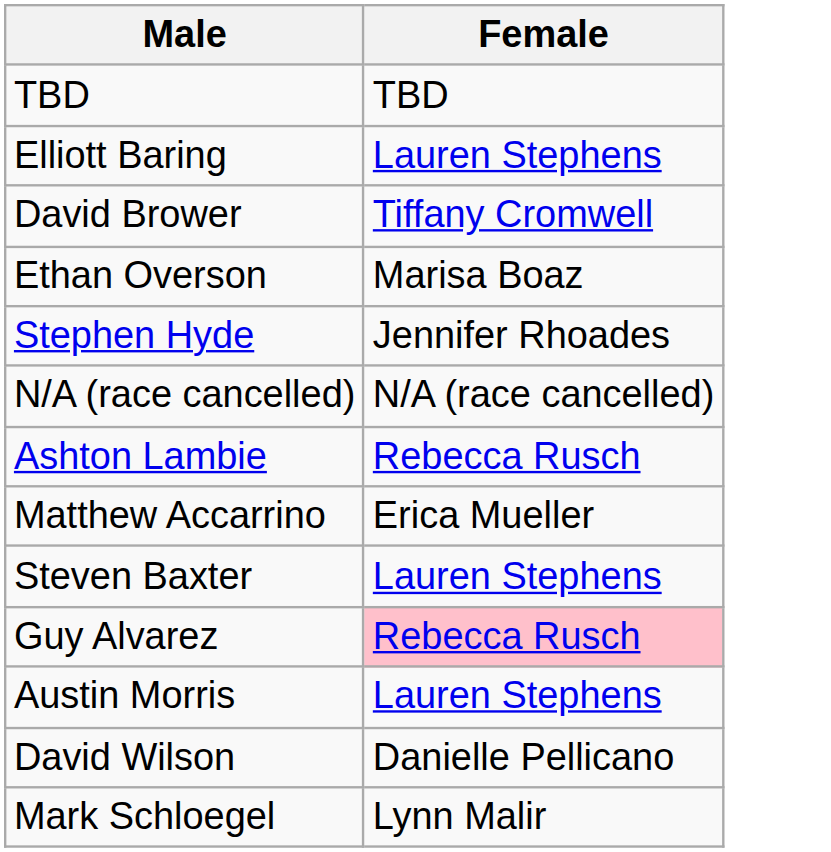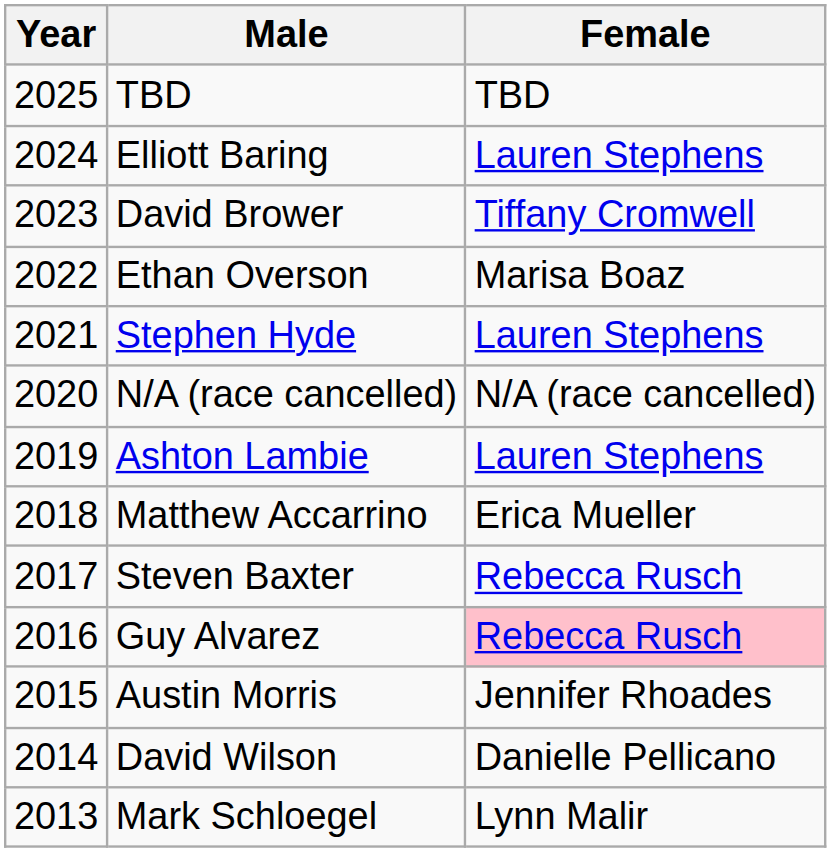+ column: Year | 2025 | 2024 | 2023 | 2022 | 2021 | 2020 | 2019 | 2018 | 2017 | 2016 | 2015 | 2014 | 2013
Stephen Hyde | Female: Jennifer Rhoades -> Lauren Stephens
Ashton Lambie | Female: Rebecca Rusch -> Lauren Stephens
Steven Baxter | Female: Lauren Stephens -> Rebecca Rusch
Austin Morris | Female: Lauren Stephens -> Jennifer Rhoades
